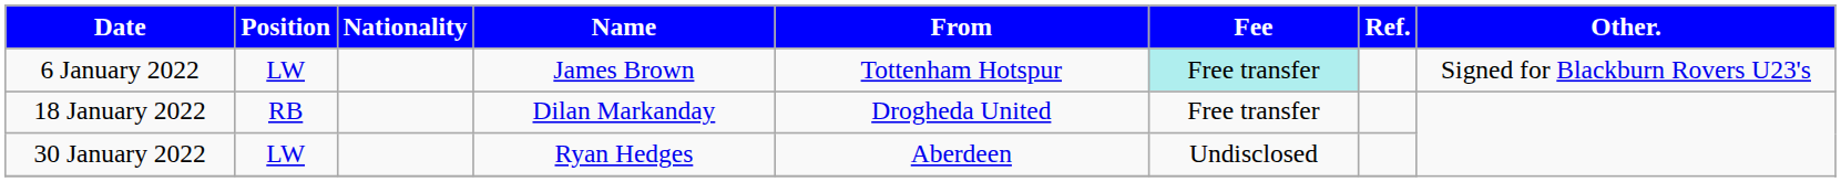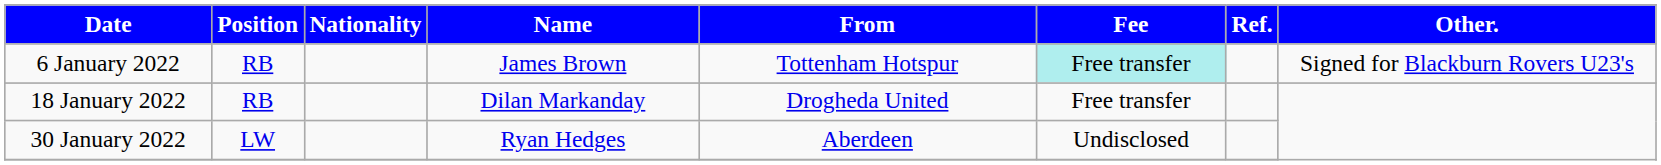6 January 2022 | Position: LW -> RB
